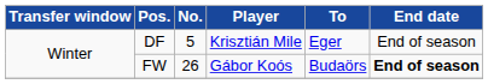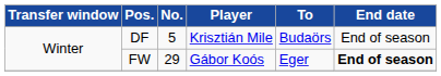DF | To: Eger -> Budaörs
FW | No.: 26 -> 29
FW | To: Budaörs -> Eger
